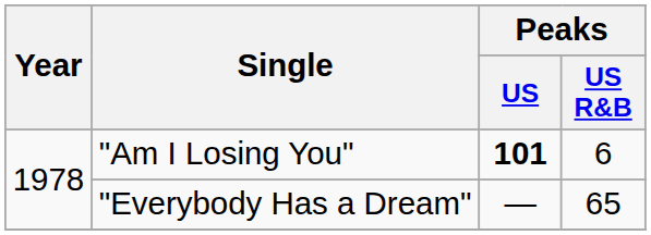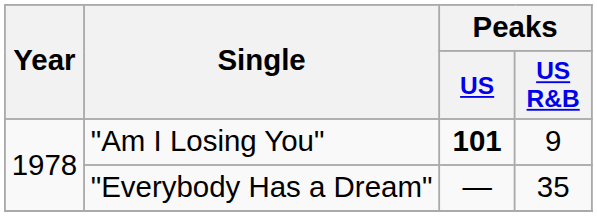"Am I Losing You" | Peaks / US R&B: 6 -> 9
"Everybody Has a Dream" | Peaks / US R&B: 65 -> 35
